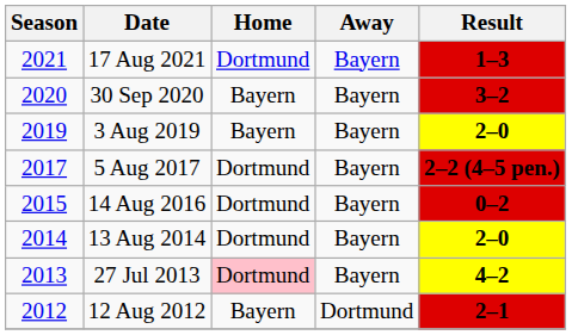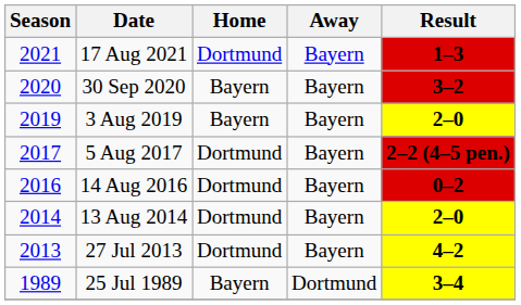14 Aug 2016 | Season: 2015 -> 2016
27 Jul 2013 | Home: pink background -> no background
- row: 2012 | 12 Aug 2012 | Bayern | Dortmund | 2–1
+ row: 1989 | 25 Jul 1989 | Bayern | Dortmund | 3–4
